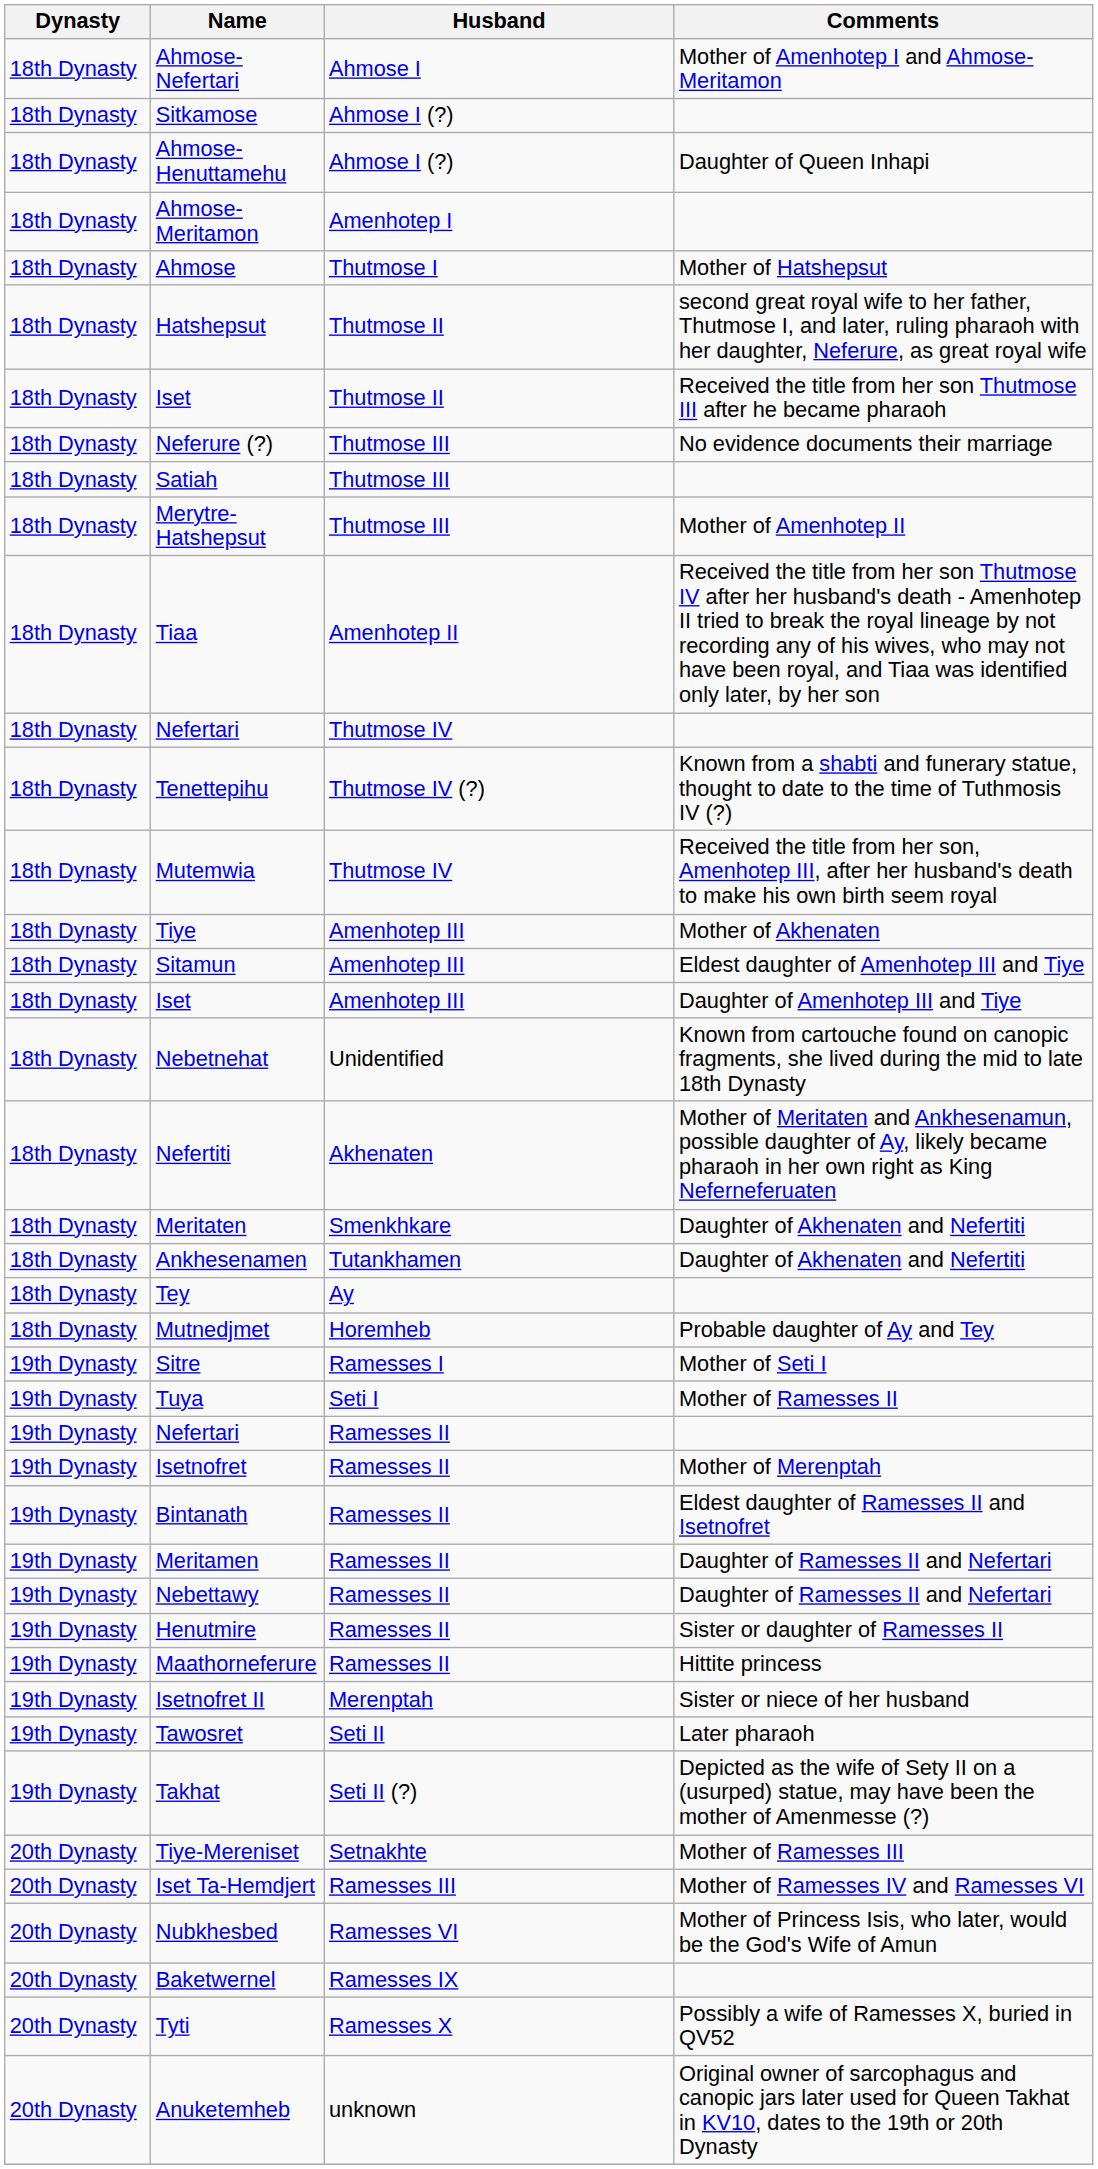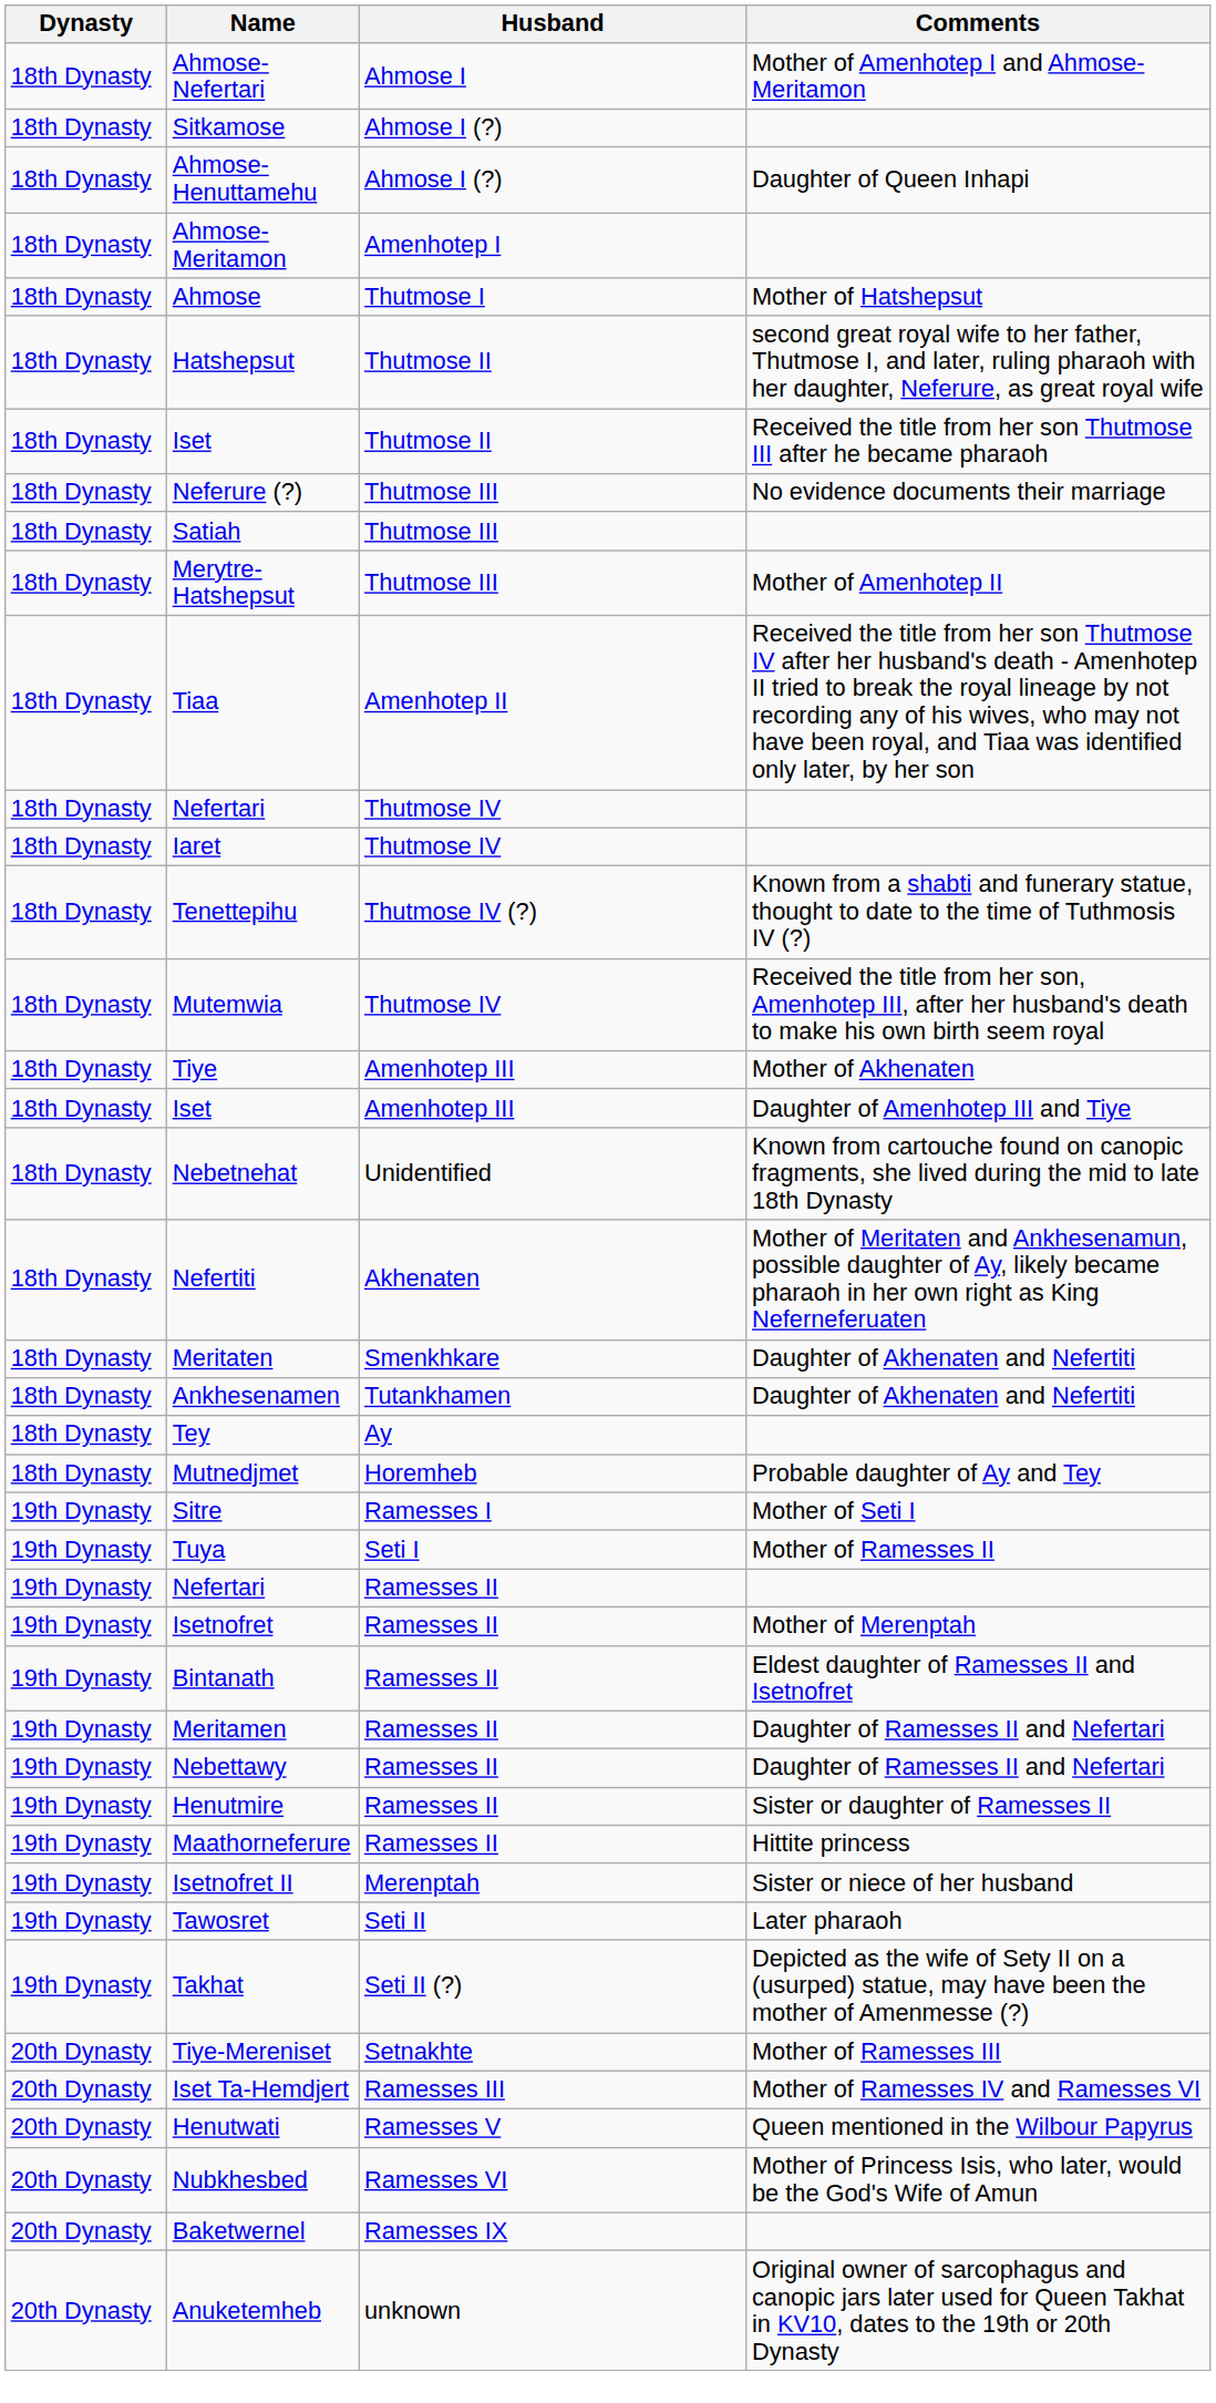+ row: 18th Dynasty | Iaret | Thutmose IV
- row: 18th Dynasty | Sitamun | Amenhotep III | Eldest daughter of Amenhotep III and Tiye
+ row: 20th Dynasty | Henutwati | Ramesses V | Queen mentioned in the Wilbour Papyrus
- row: 20th Dynasty | Tyti | Ramesses X | Possibly a wife of Ramesses X, buried in QV52
